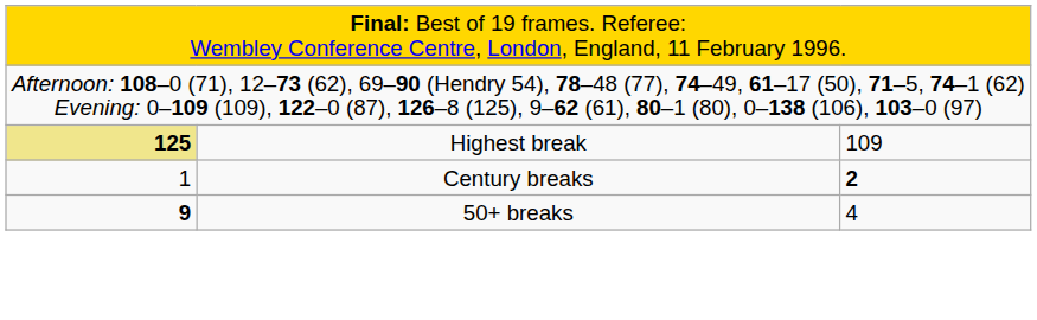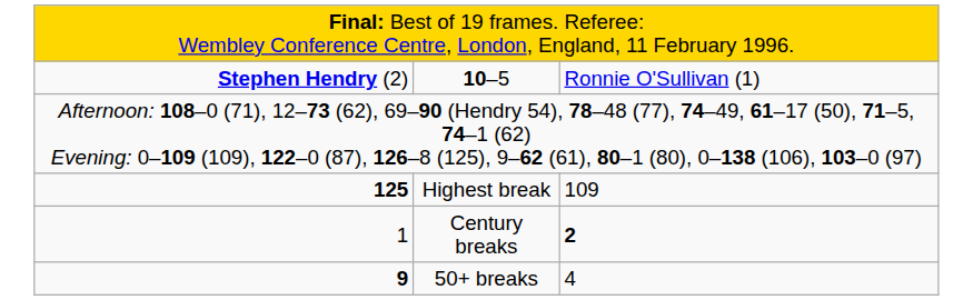+ row: Stephen Hendry (2) | 10–5 | Ronnie O'Sullivan (1)
Highest break | column 1: khaki background -> no background
